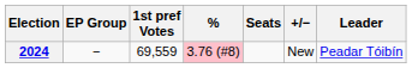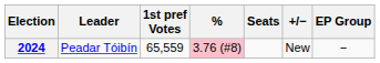columns swapped: Leader <-> EP Group
2024 | 1st pref Votes: 69,559 -> 65,559
